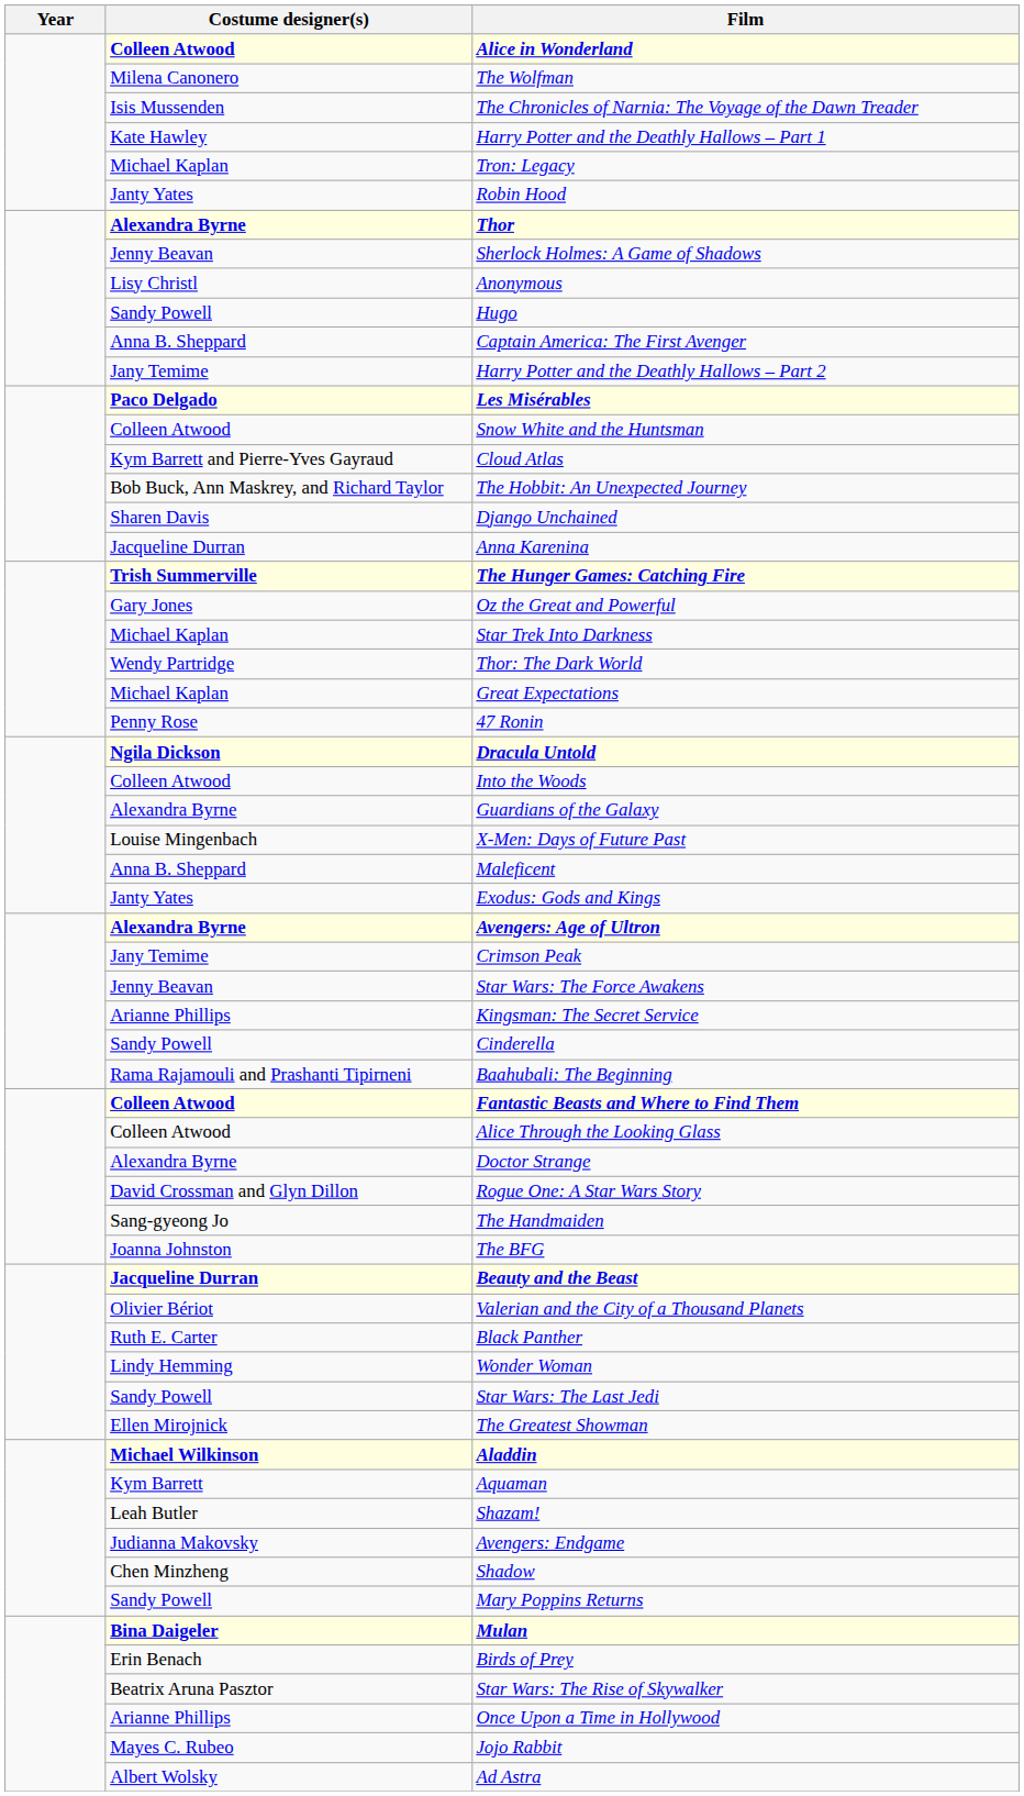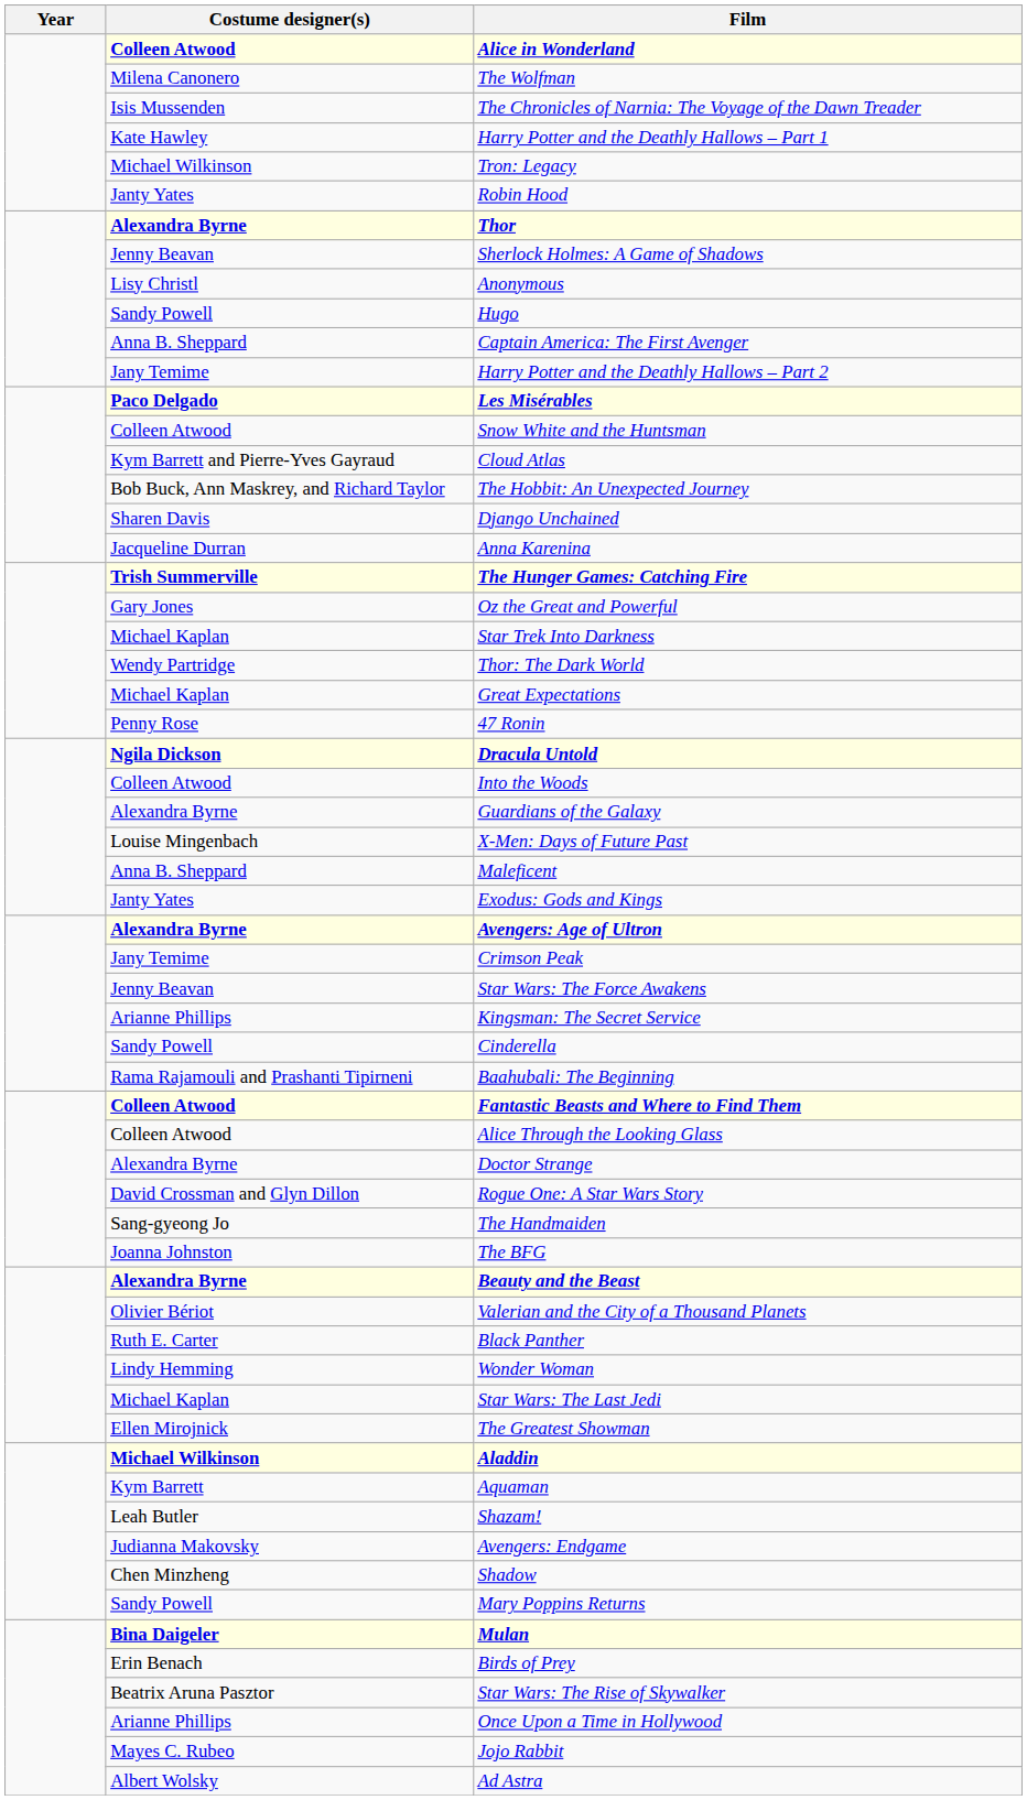Tron: Legacy | Costume designer(s): Michael Kaplan -> Michael Wilkinson
Beauty and the Beast | Costume designer(s): Jacqueline Durran -> Alexandra Byrne
Star Wars: The Last Jedi | Costume designer(s): Sandy Powell -> Michael Kaplan
